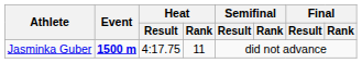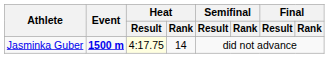Jasminka Guber | Heat / Result: no background -> lightyellow background
Jasminka Guber | Heat / Rank: 11 -> 14
